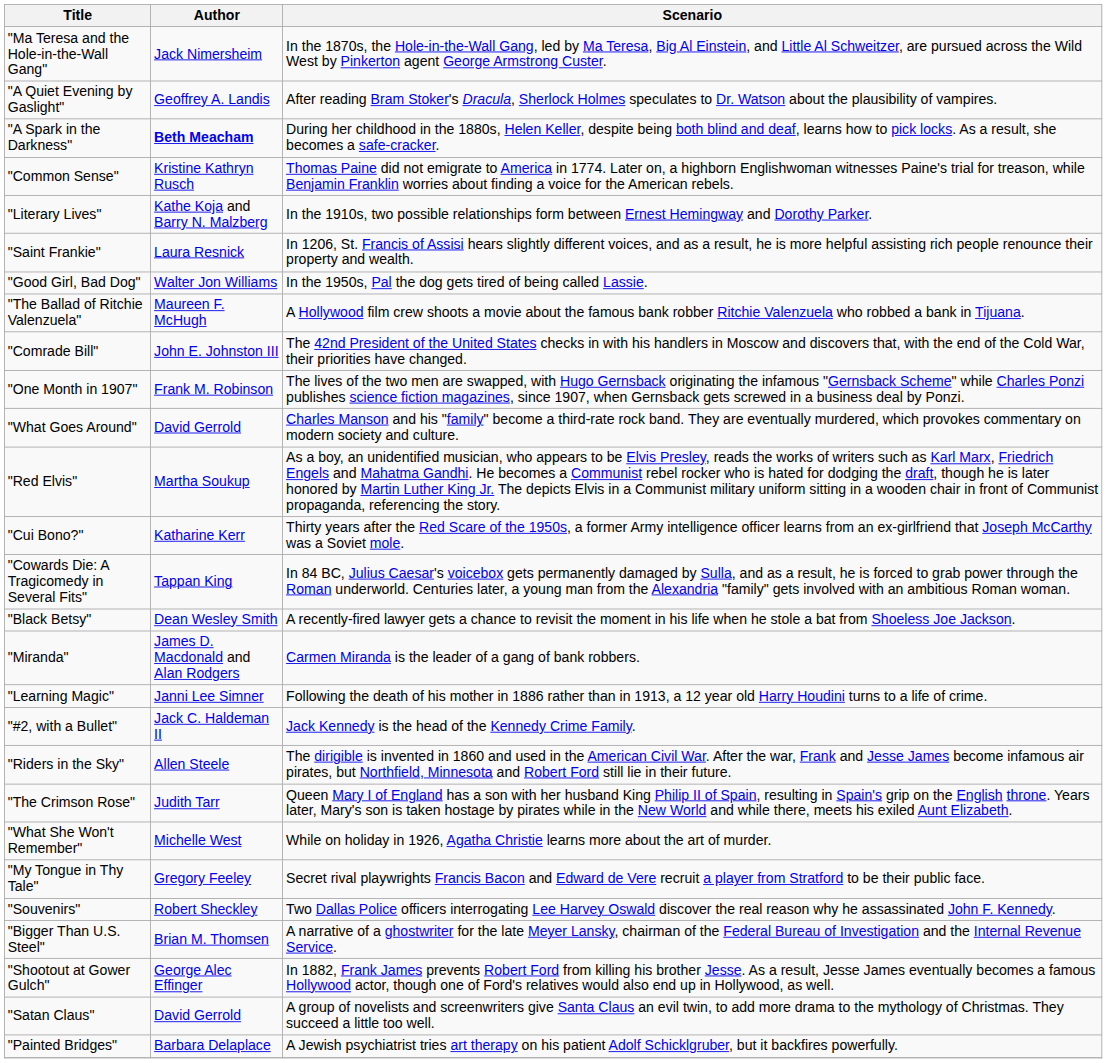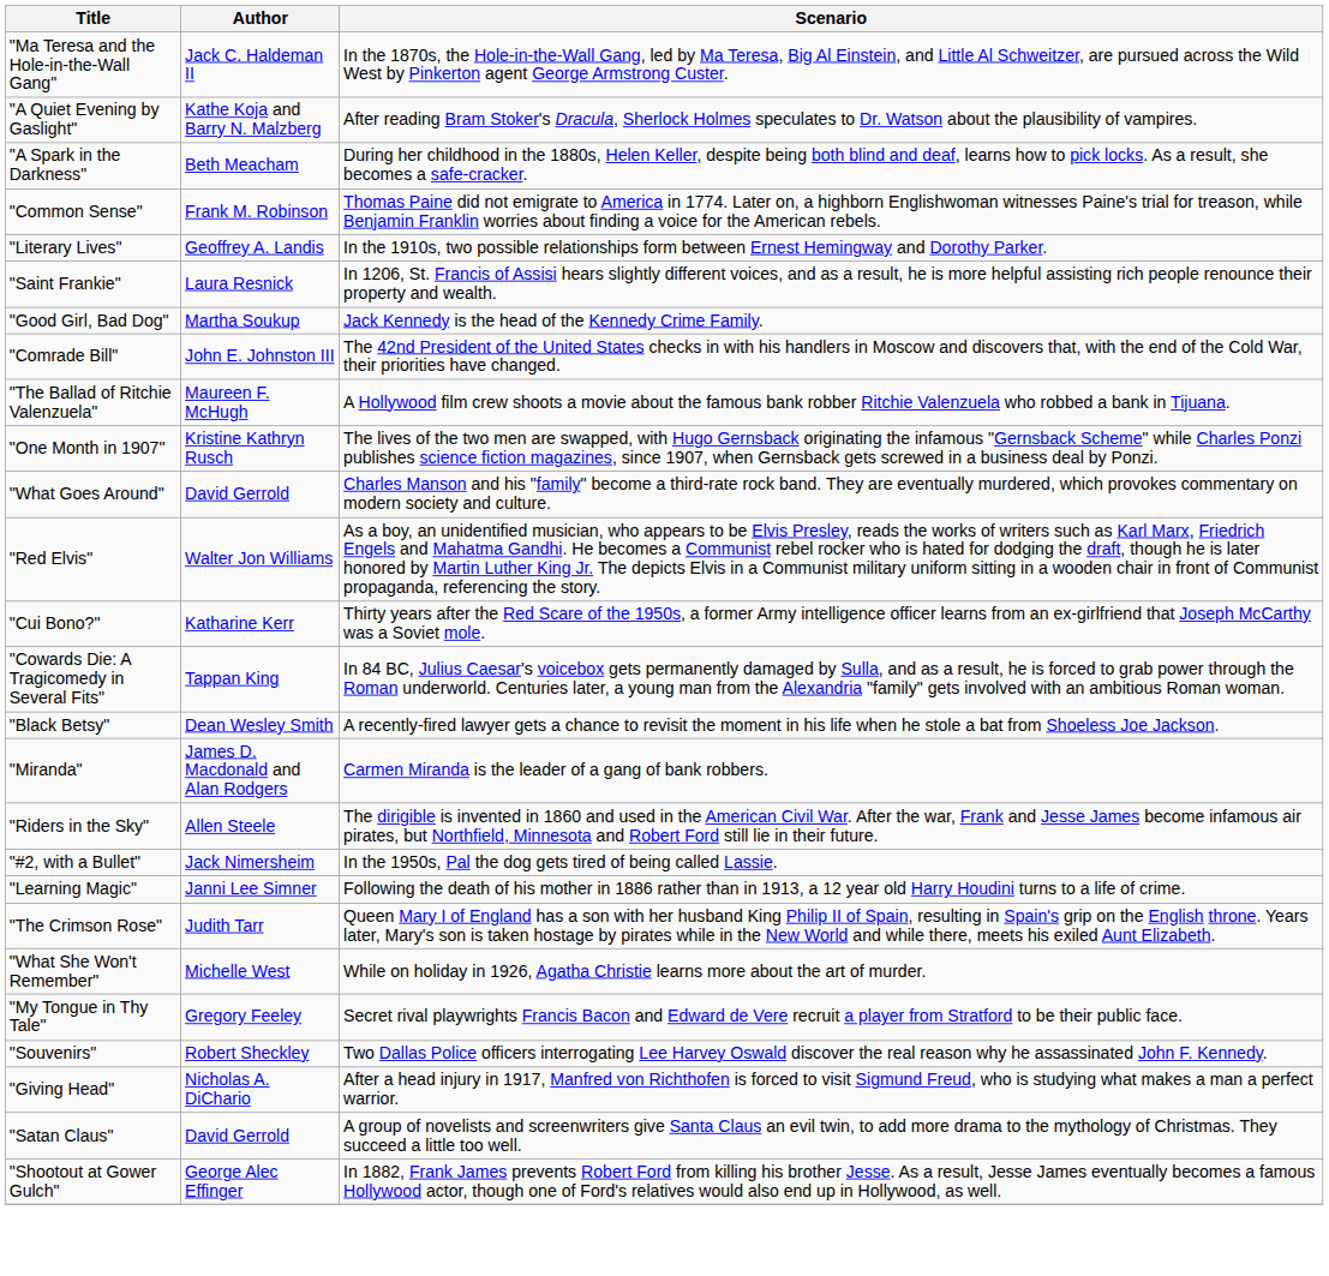"Ma Teresa and the Hole-in-the-Wall Gang" | Author: Jack Nimersheim -> Jack C. Haldeman II
"A Quiet Evening by Gaslight" | Author: Geoffrey A. Landis -> Kathe Koja and Barry N. Malzberg
"A Spark in the Darkness" | Author: bold -> normal
"Common Sense" | Author: Kristine Kathryn Rusch -> Frank M. Robinson
"Literary Lives" | Author: Kathe Koja and Barry N. Malzberg -> Geoffrey A. Landis
"Good Girl, Bad Dog" | Author: Walter Jon Williams -> Martha Soukup
"Good Girl, Bad Dog" | Scenario: In the 1950s, Pal the dog gets tired of being called Lassie. -> Jack Kennedy is the head of the Kennedy Crime Family.
rows swapped: "Comrade Bill" <-> "The Ballad of Ritchie Valenzuela"
"One Month in 1907" | Author: Frank M. Robinson -> Kristine Kathryn Rusch
"Red Elvis" | Author: Martha Soukup -> Walter Jon Williams
rows swapped: "Riders in the Sky" <-> "Learning Magic"
"#2, with a Bullet" | Author: Jack C. Haldeman II -> Jack Nimersheim
"#2, with a Bullet" | Scenario: Jack Kennedy is the head of the Kennedy Crime Family. -> In the 1950s, Pal the dog gets tired of being called Lassie.
- row: "Bigger Than U.S. Steel" | Brian M. Thomsen | A narrative of a ghostwriter for the late Meyer Lansky, chairman of the Federal Bureau of Investigation and the Internal Revenue Service.
+ row: "Giving Head" | Nicholas A. DiChario | After a head injury in 1917, Manfred von Richthofen is forced to visit Sigmund Freud, who is studying what makes a man a perfect warrior.
rows swapped: "Satan Claus" <-> "Shootout at Gower Gulch"
- row: "Painted Bridges" | Barbara Delaplace | A Jewish psychiatrist tries art therapy on his patient Adolf Schicklgruber, but it backfires powerfully.
